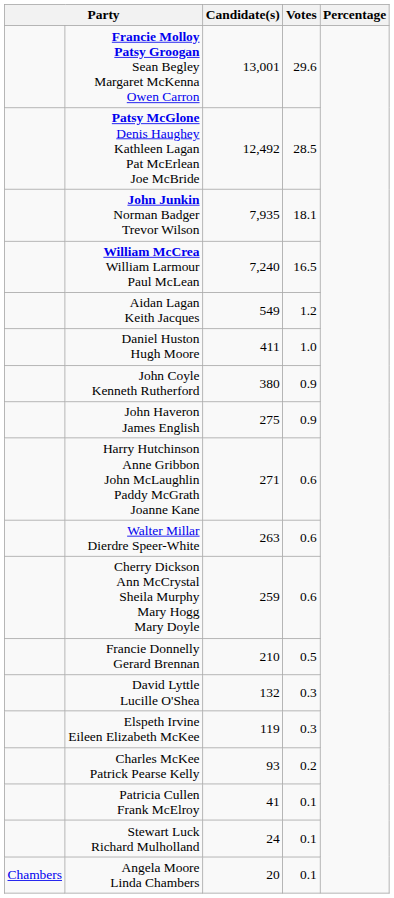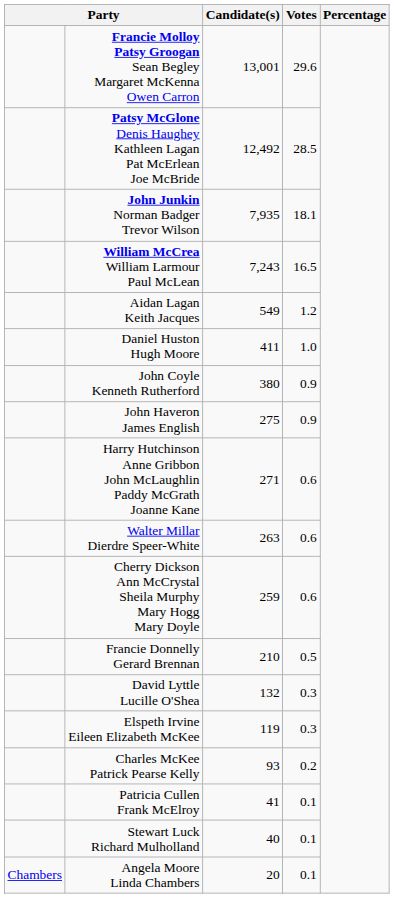William McCrea William Larmour Paul McLean | Candidate(s): 7,240 -> 7,243
Stewart Luck Richard Mulholland | Candidate(s): 24 -> 40
